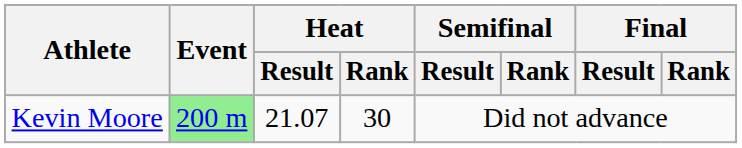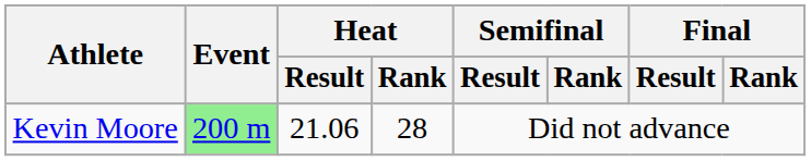Kevin Moore | Heat / Result: 21.07 -> 21.06
Kevin Moore | Heat / Rank: 30 -> 28
